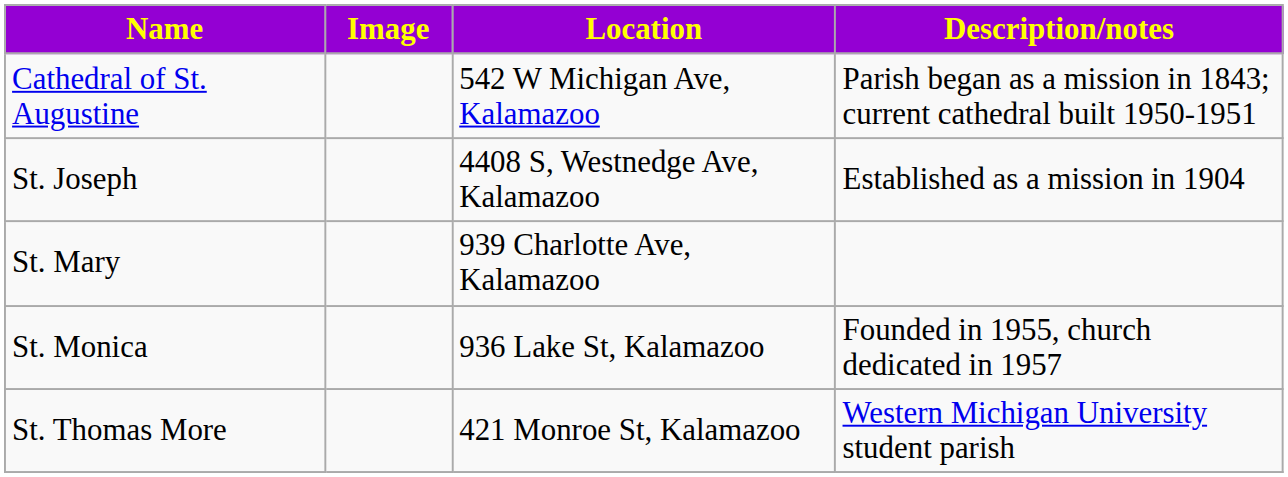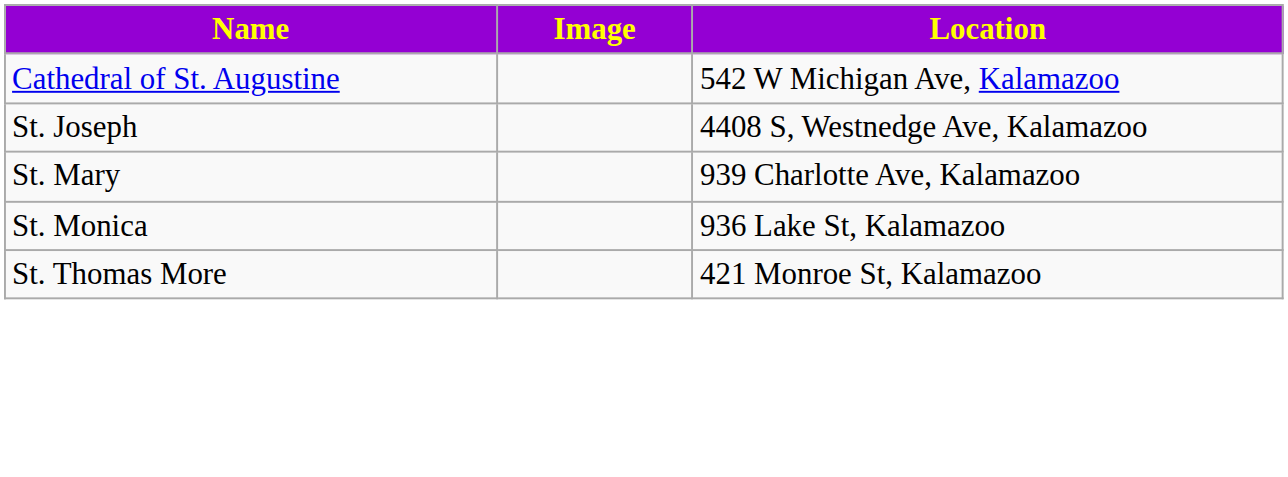- column: Description/notes | Parish began as a mission in 1843; current cathedral built 1950-1951 | Established as a mission in 1904 | Founded in 1955, church dedicated in 1957 | Western Michigan University student parish
